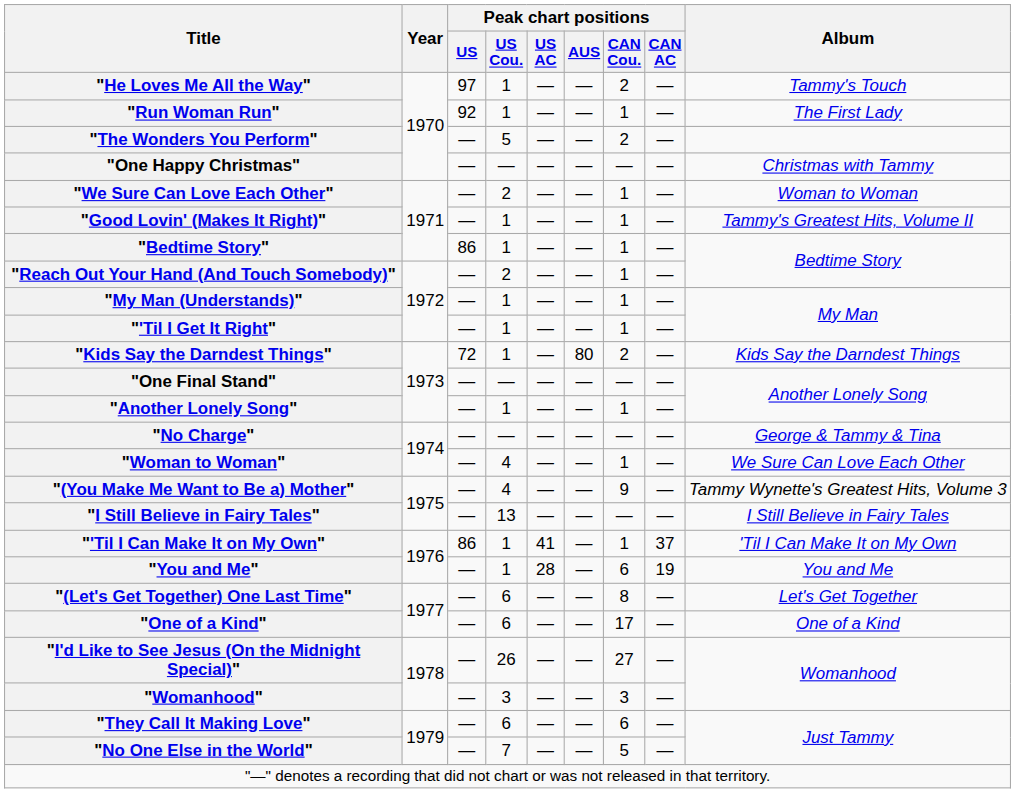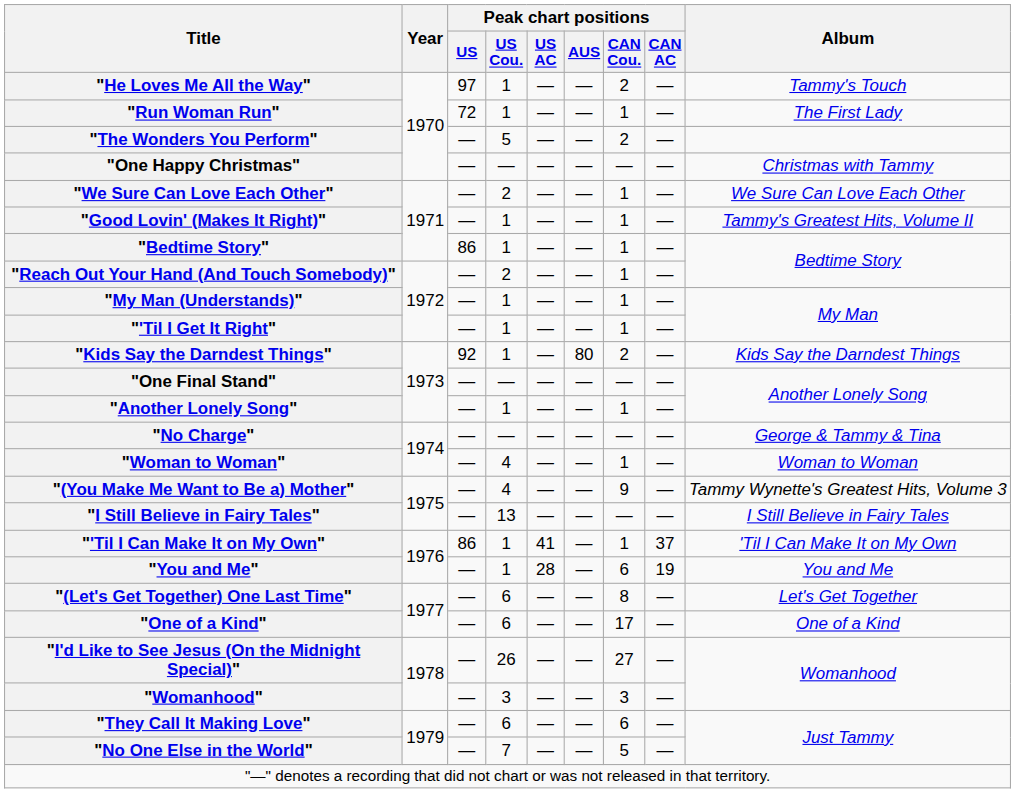"Run Woman Run" | Peak chart positions / US: 92 -> 72
"We Sure Can Love Each Other" | Album: Woman to Woman -> We Sure Can Love Each Other
"Kids Say the Darndest Things" | Peak chart positions / US: 72 -> 92
"Woman to Woman" | Album: We Sure Can Love Each Other -> Woman to Woman
